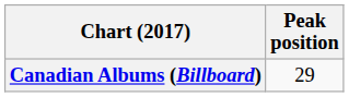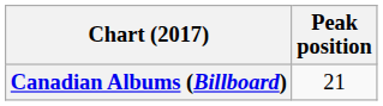Canadian Albums (Billboard) | Peak position: 29 -> 21
